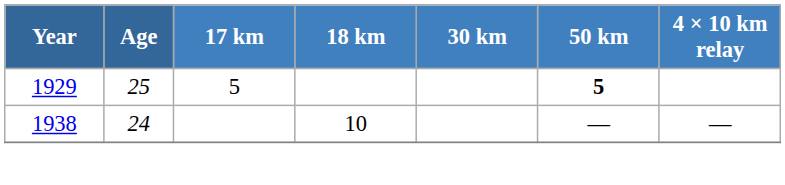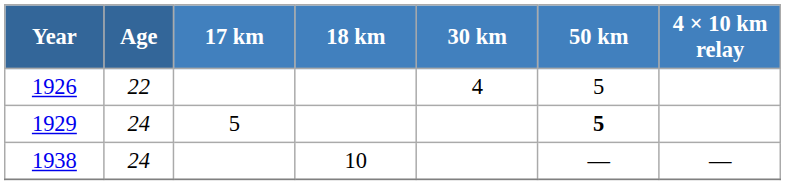+ row: 1926 | 22 | 4 | 5
1929 | Age: 25 -> 24
